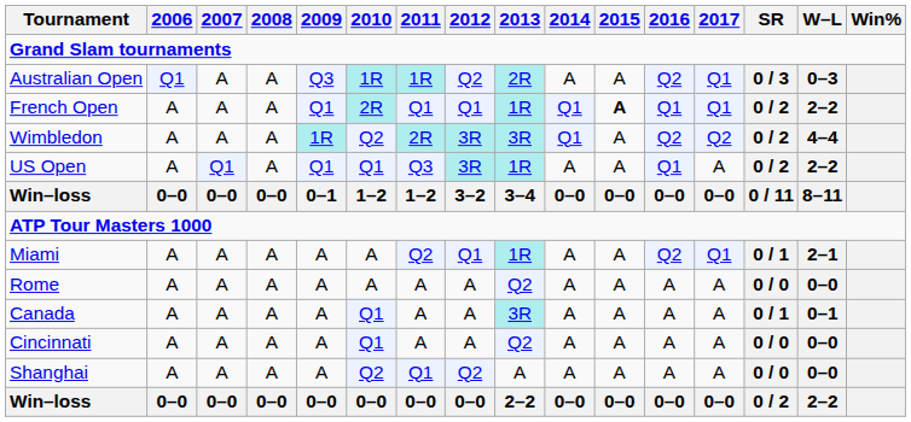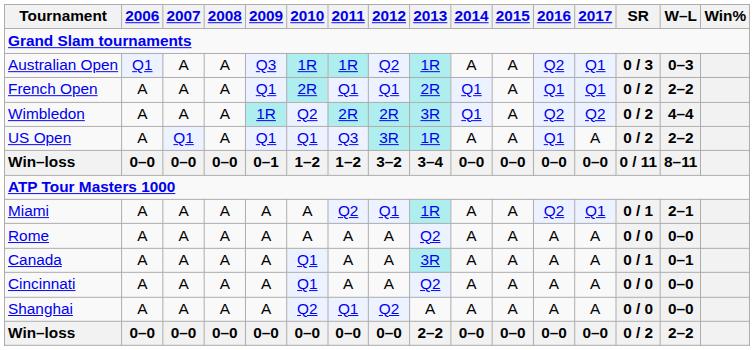Australian Open | 2013: 2R -> 1R
French Open | 2013: 1R -> 2R
French Open | 2015: bold -> normal
Wimbledon | 2012: 3R -> 2R
